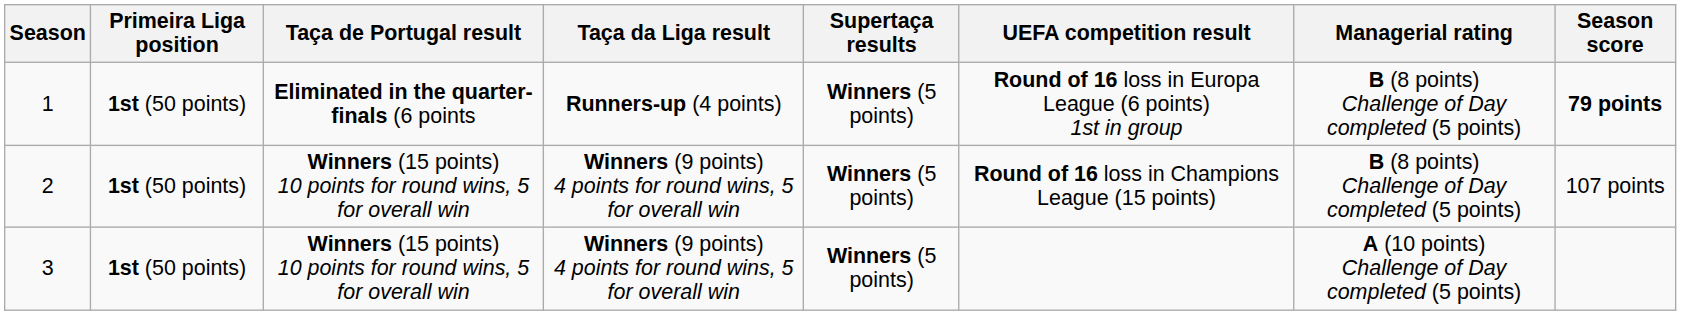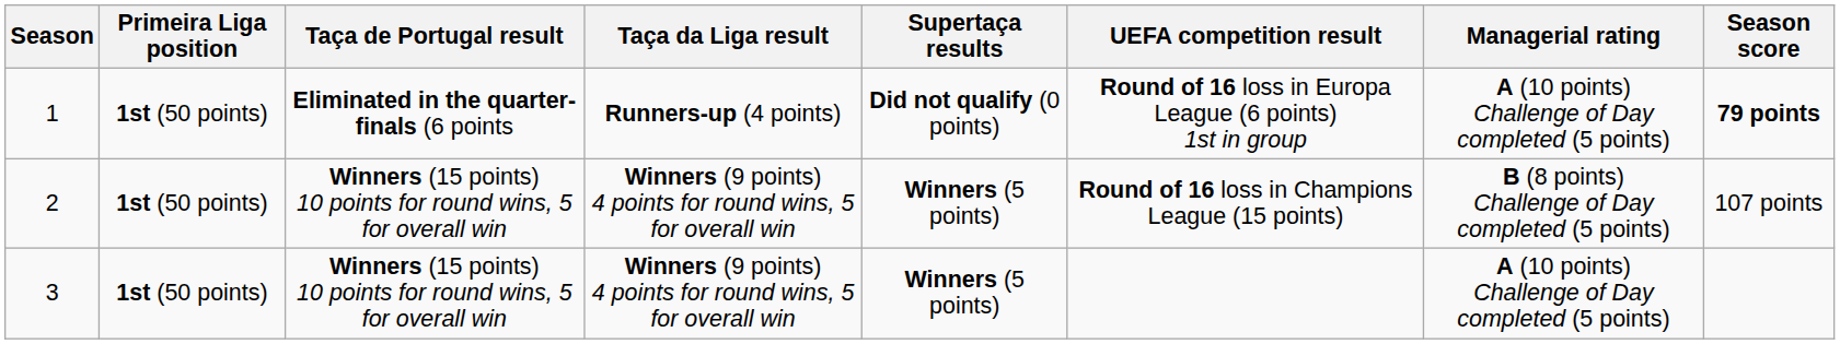1 | Supertaça results: Winners (5 points) -> Did not qualify (0 points)
1 | Managerial rating: B (8 points) Challenge of Day completed (5 points) -> A (10 points) Challenge of Day completed (5 points)
